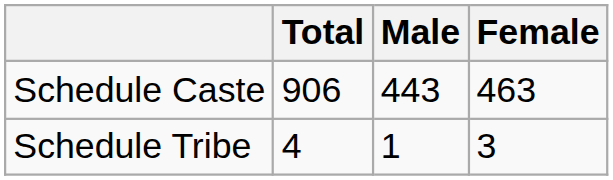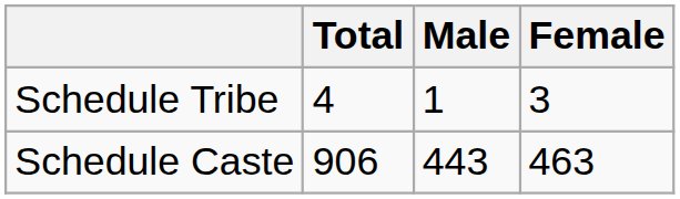rows swapped: Schedule Caste <-> Schedule Tribe
